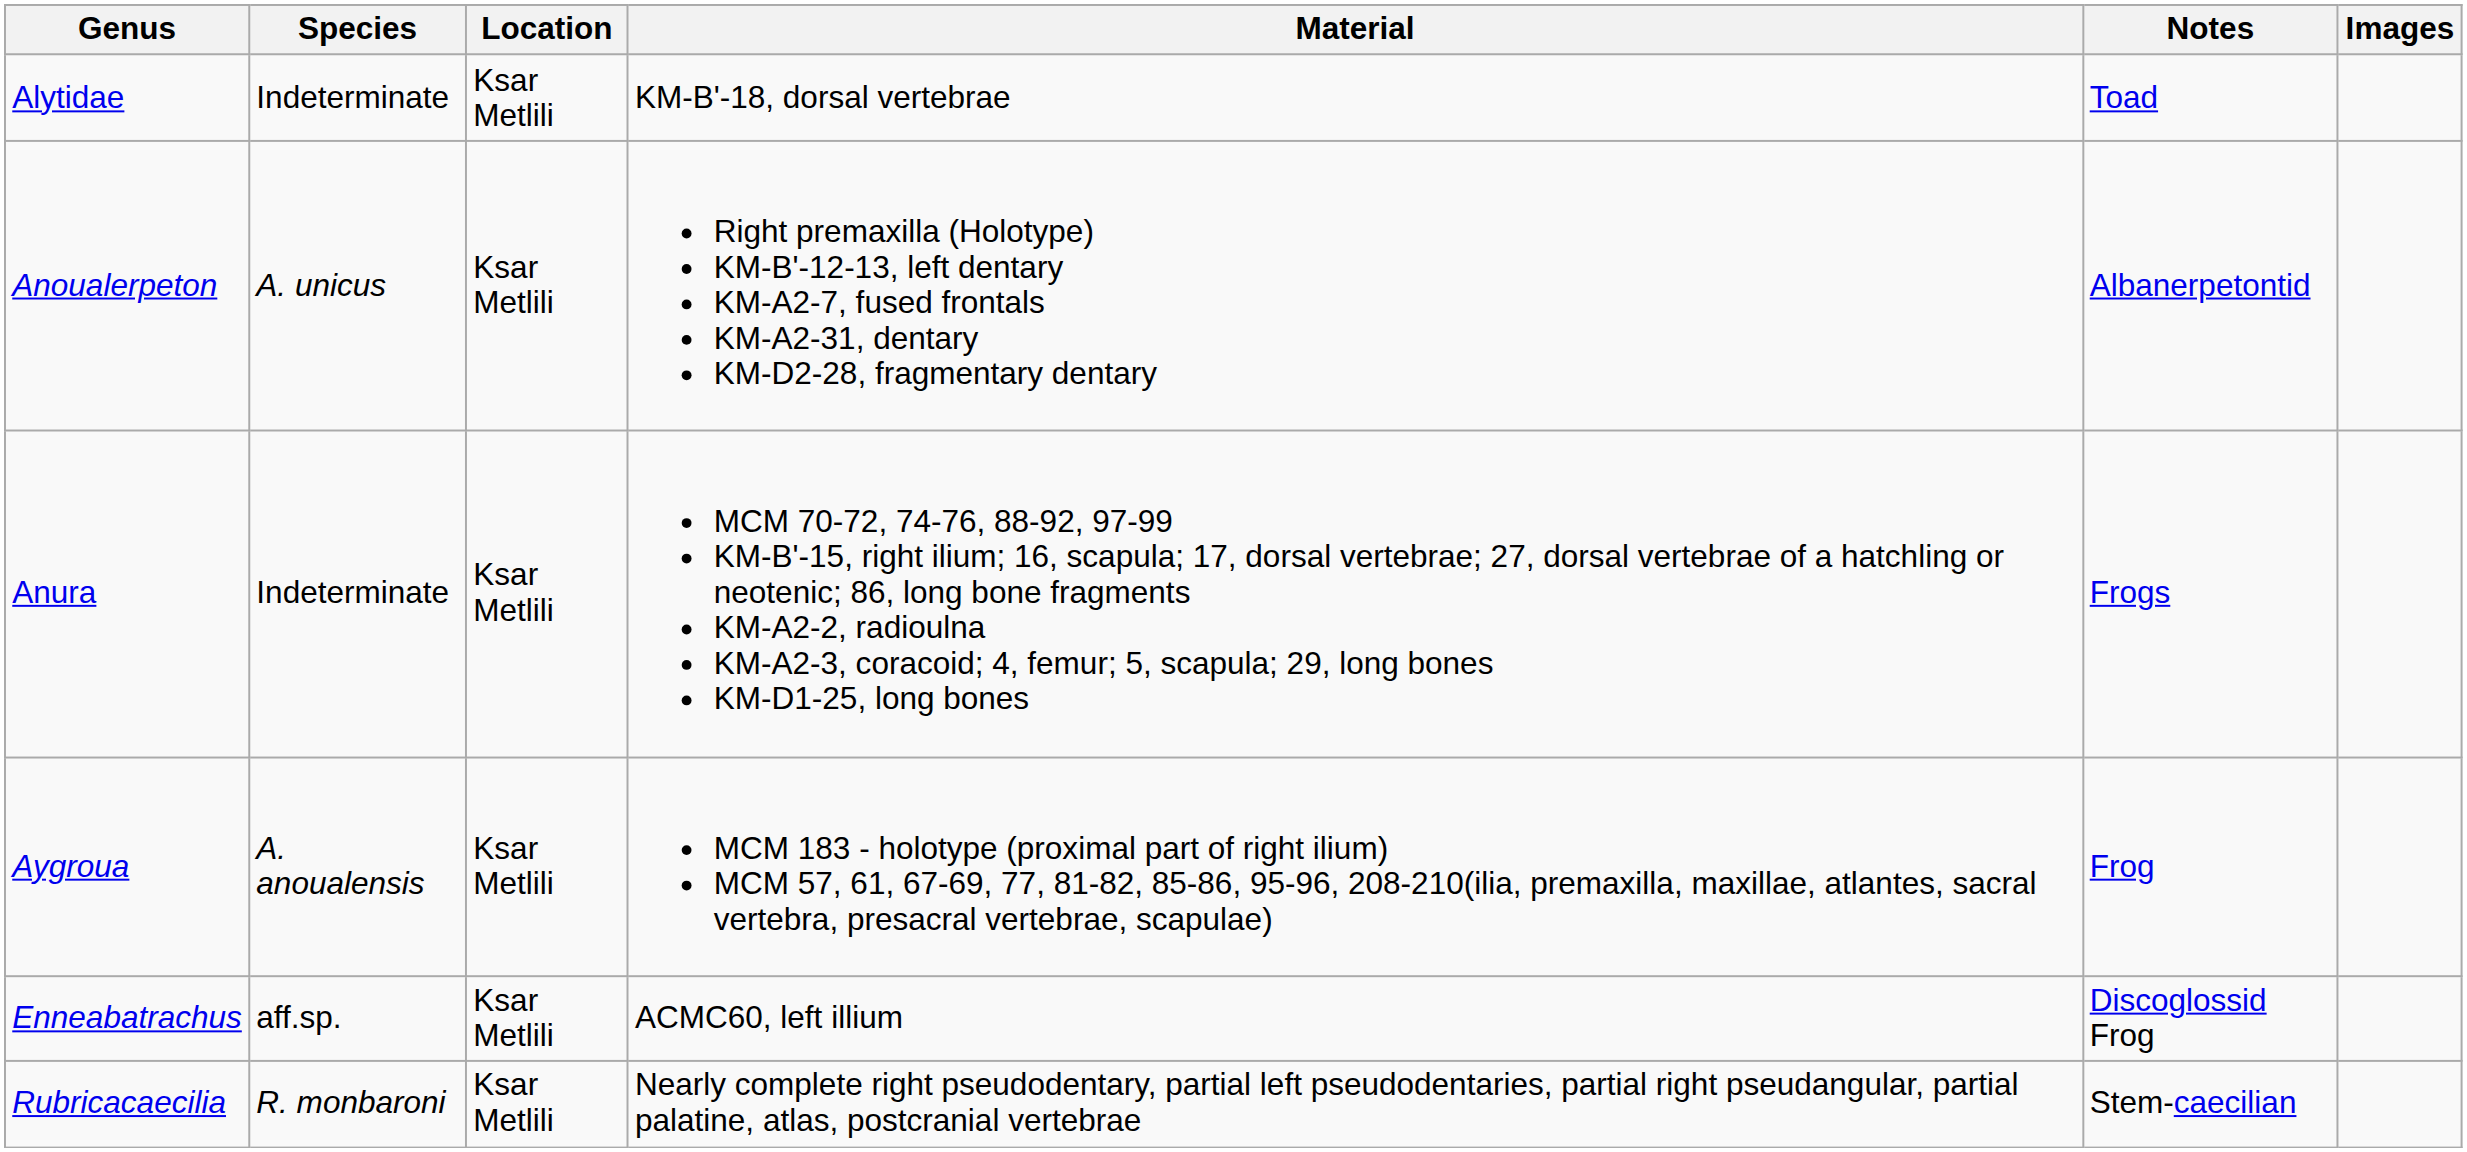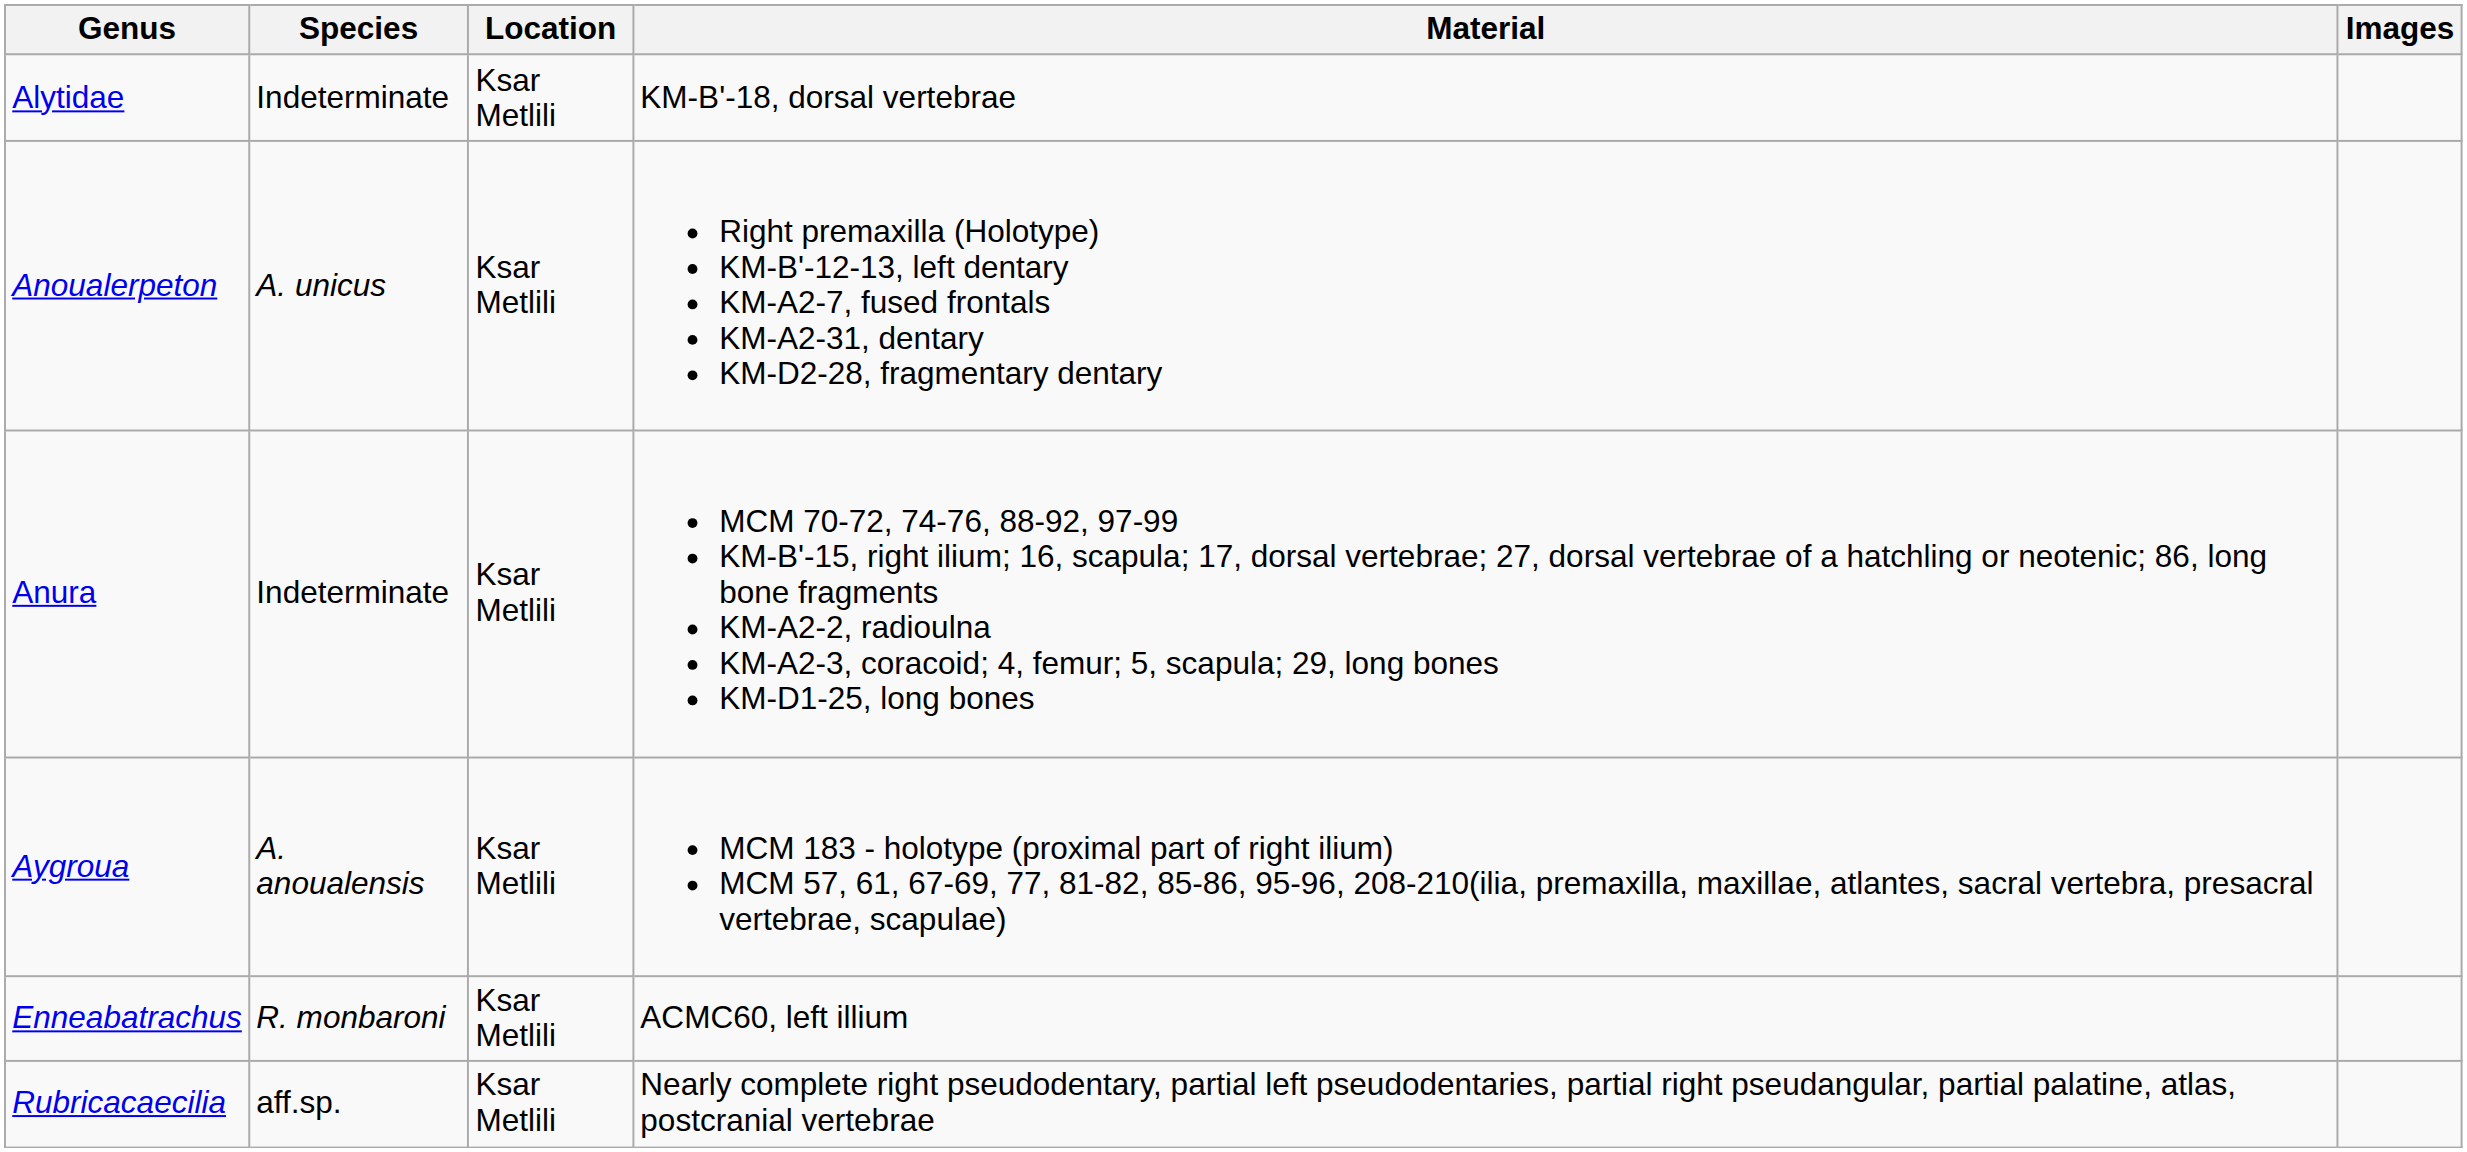- column: Notes | Toad | Albanerpetontid | Frogs | Frog | Discoglossid Frog | Stem-caecilian
Enneabatrachus | Species: aff.sp. -> R. monbaroni
Rubricacaecilia | Species: R. monbaroni -> aff.sp.
